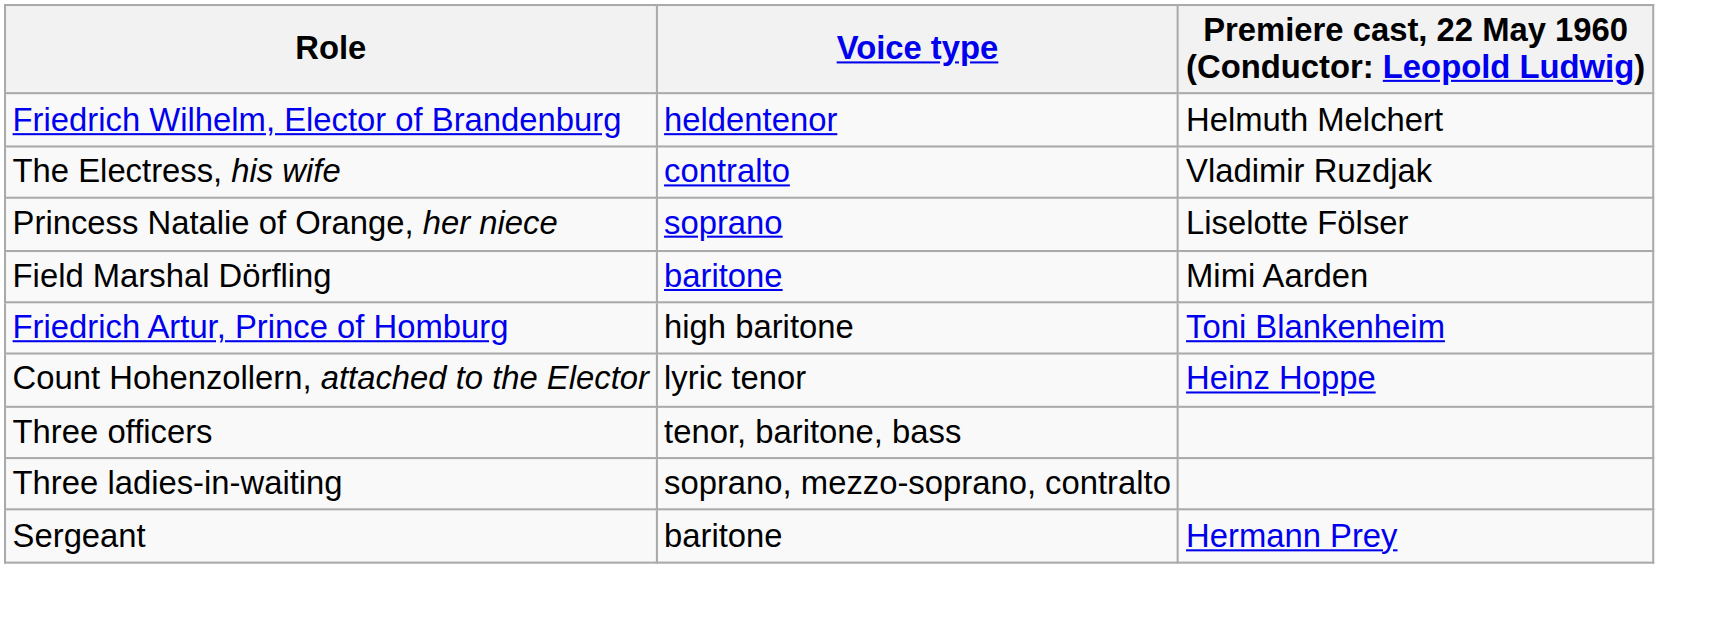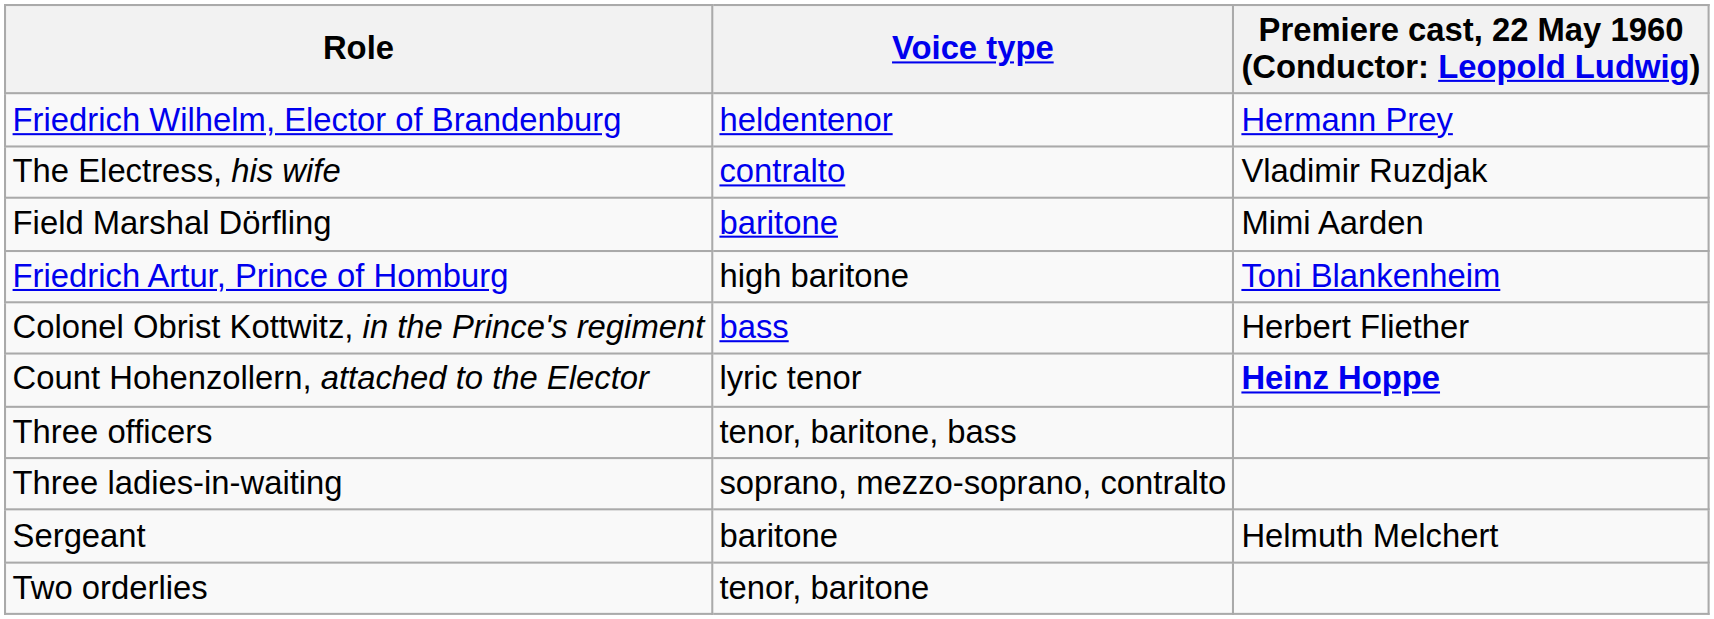Friedrich Wilhelm, Elector of Brandenburg | column 3: Helmuth Melchert -> Hermann Prey
- row: Princess Natalie of Orange, her niece | soprano | Liselotte Fölser
+ row: Colonel Obrist Kottwitz, in the Prince's regiment | bass | Herbert Fliether
Count Hohenzollern, attached to the Elector | column 3: normal -> bold
Sergeant | column 3: Hermann Prey -> Helmuth Melchert
+ row: Two orderlies | tenor, baritone
